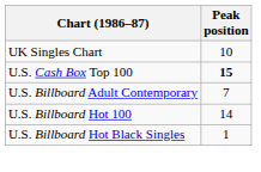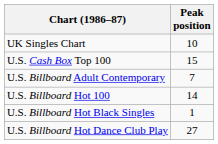U.S. Cash Box Top 100 | Peak position: bold -> normal
+ row: U.S. Billboard Hot Dance Club Play | 27
